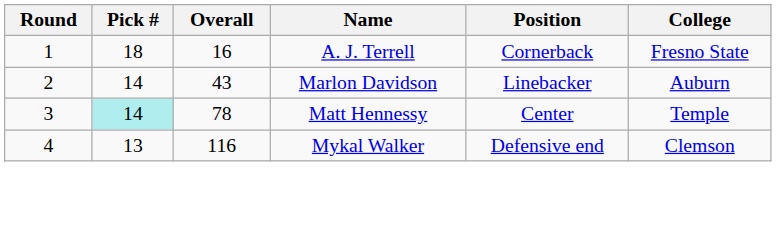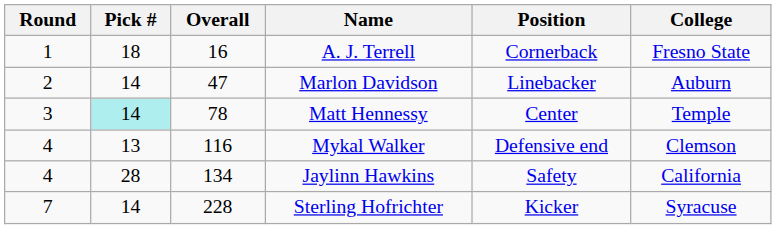Marlon Davidson | Overall: 43 -> 47
+ row: 4 | 28 | 134 | Jaylinn Hawkins | Safety | California
+ row: 7 | 14 | 228 | Sterling Hofrichter | Kicker | Syracuse
